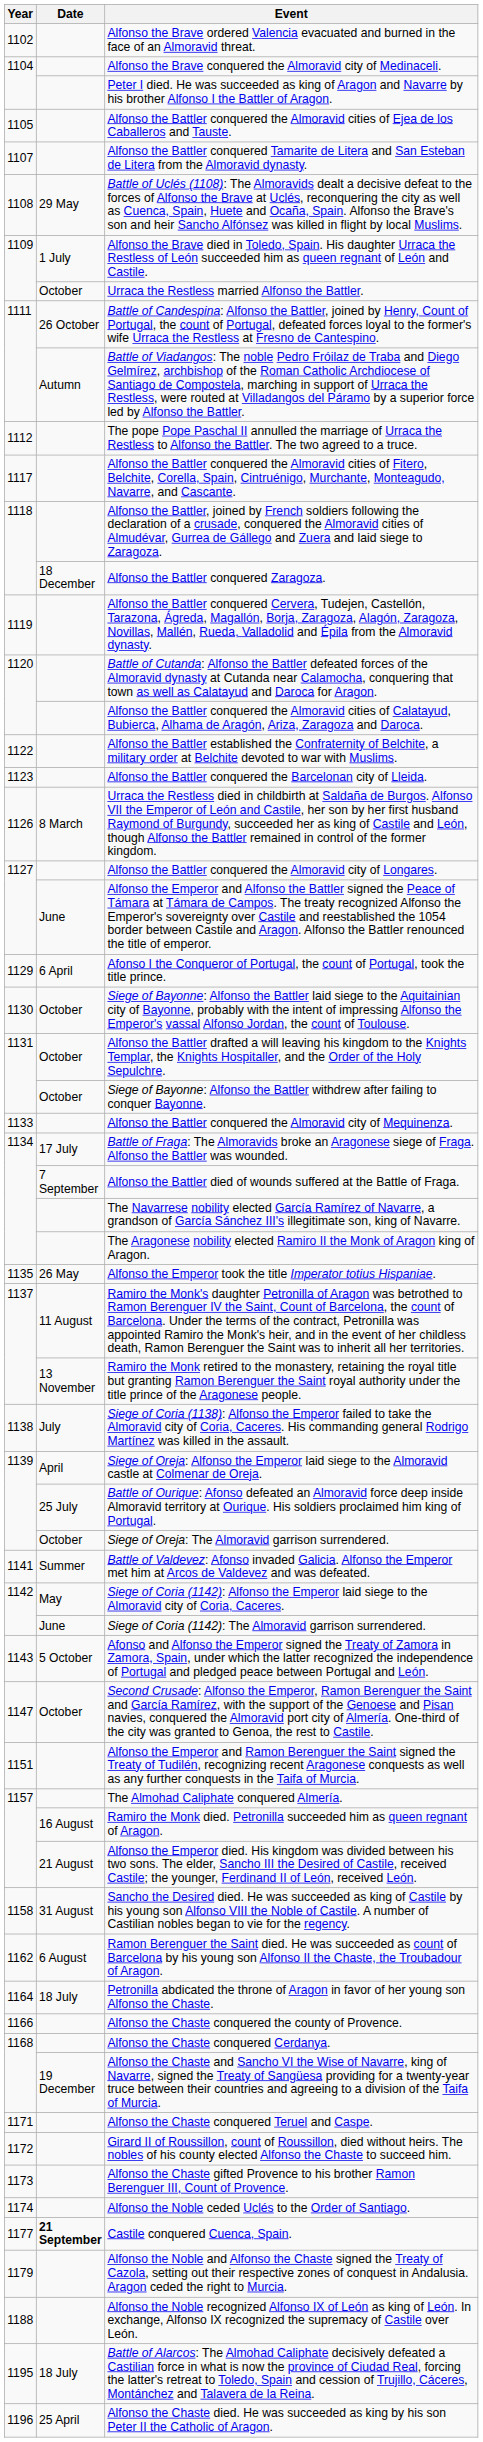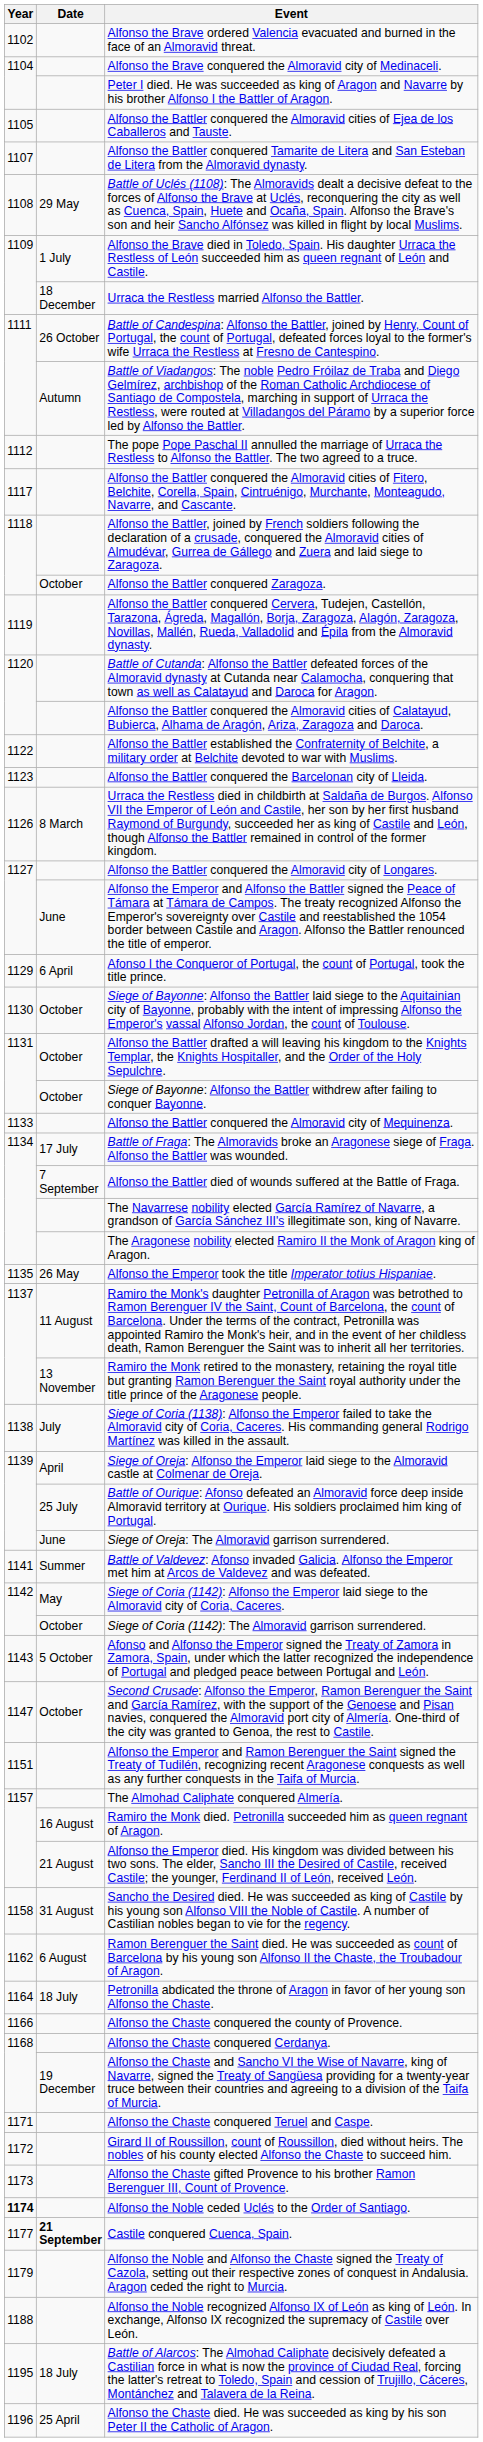Urraca the Restless married Alfonso the Battler. | Date: October -> 18 December
Alfonso the Battler conquered Zaragoza. | Date: 18 December -> October
Siege of Oreja: The Almoravid garrison surrendered. | Date: October -> June
Siege of Coria (1142): The Almoravid garrison surrendered. | Date: June -> October
Alfonso the Noble ceded Uclés to the Order of Santiago. | Year: normal -> bold
